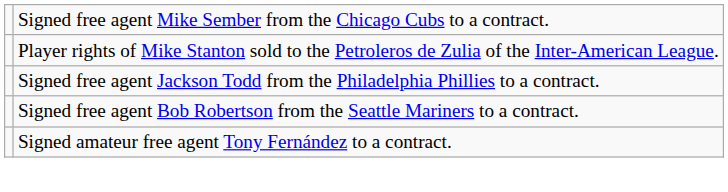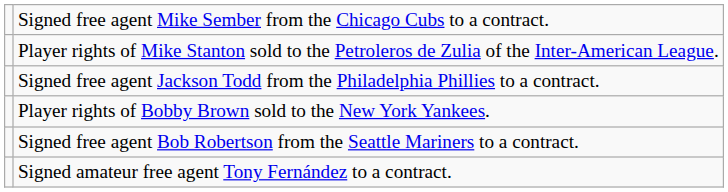+ row: Player rights of Bobby Brown sold to the New York Yankees.
